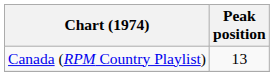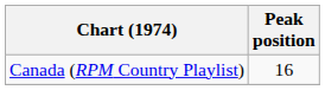Canada (RPM Country Playlist) | Peak position: 13 -> 16
